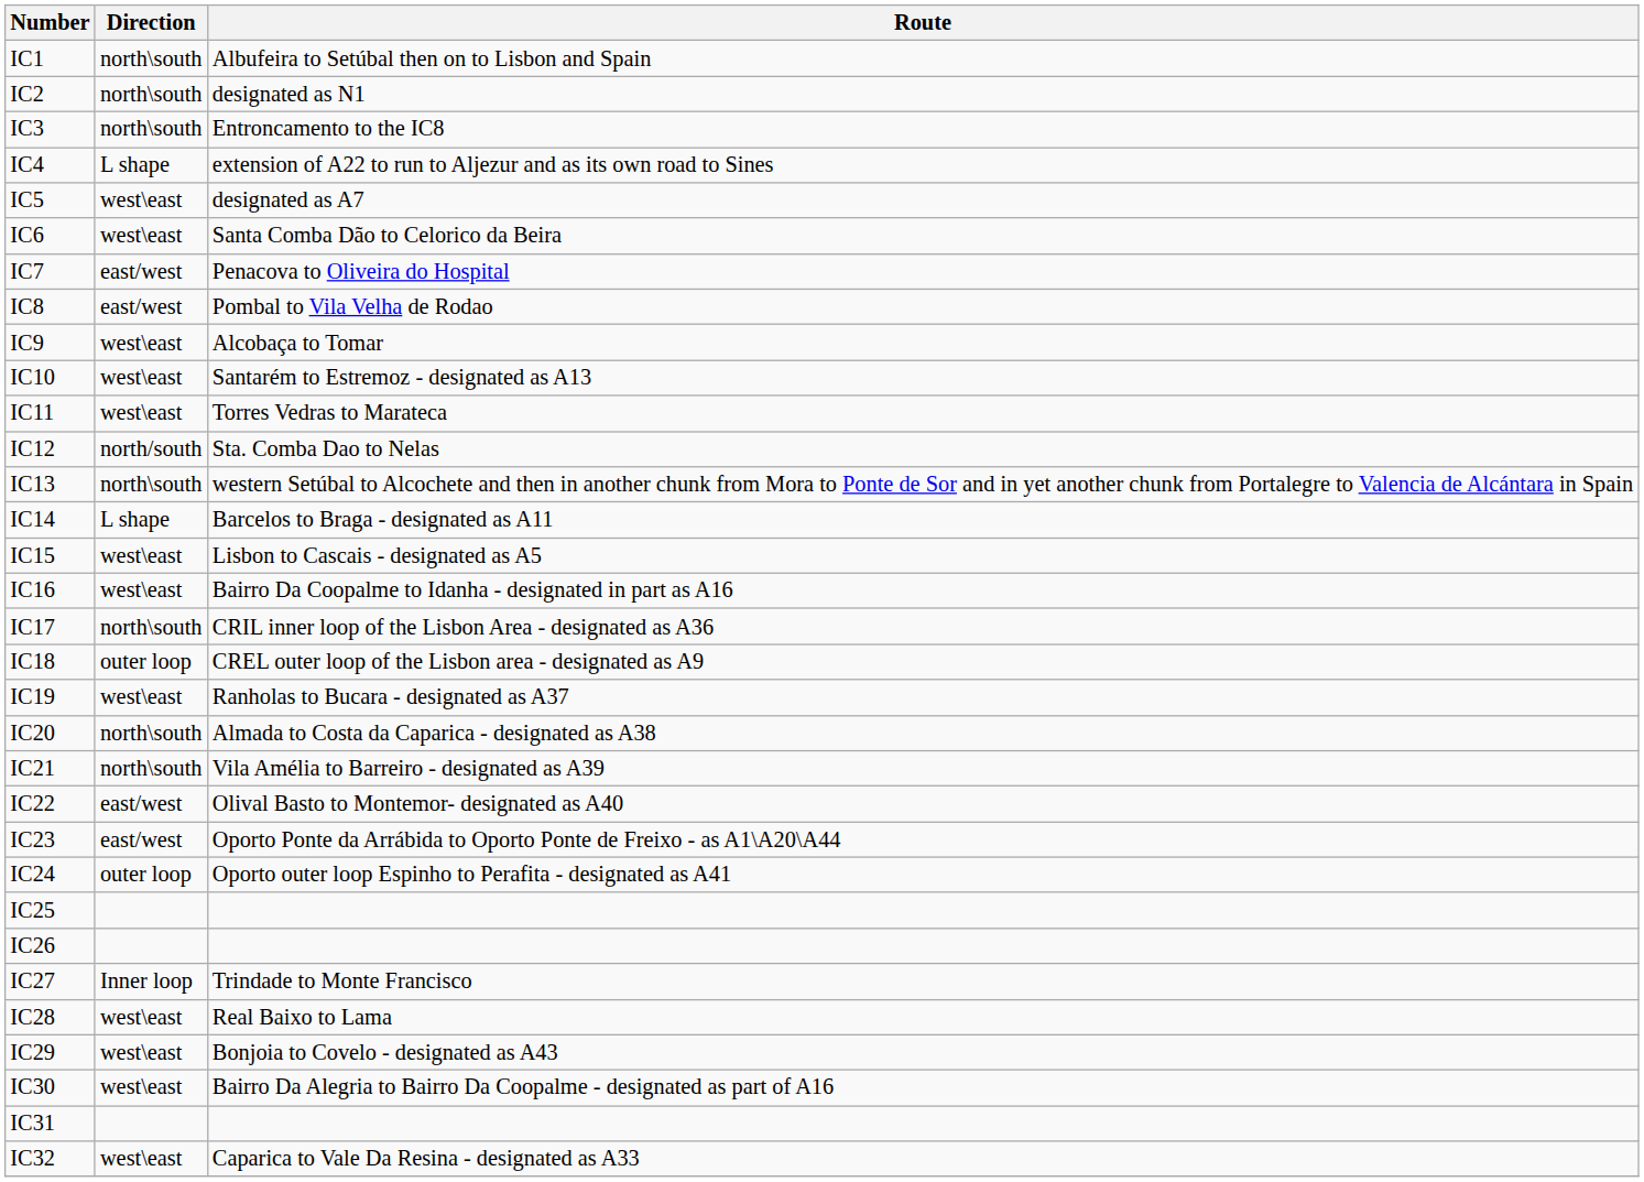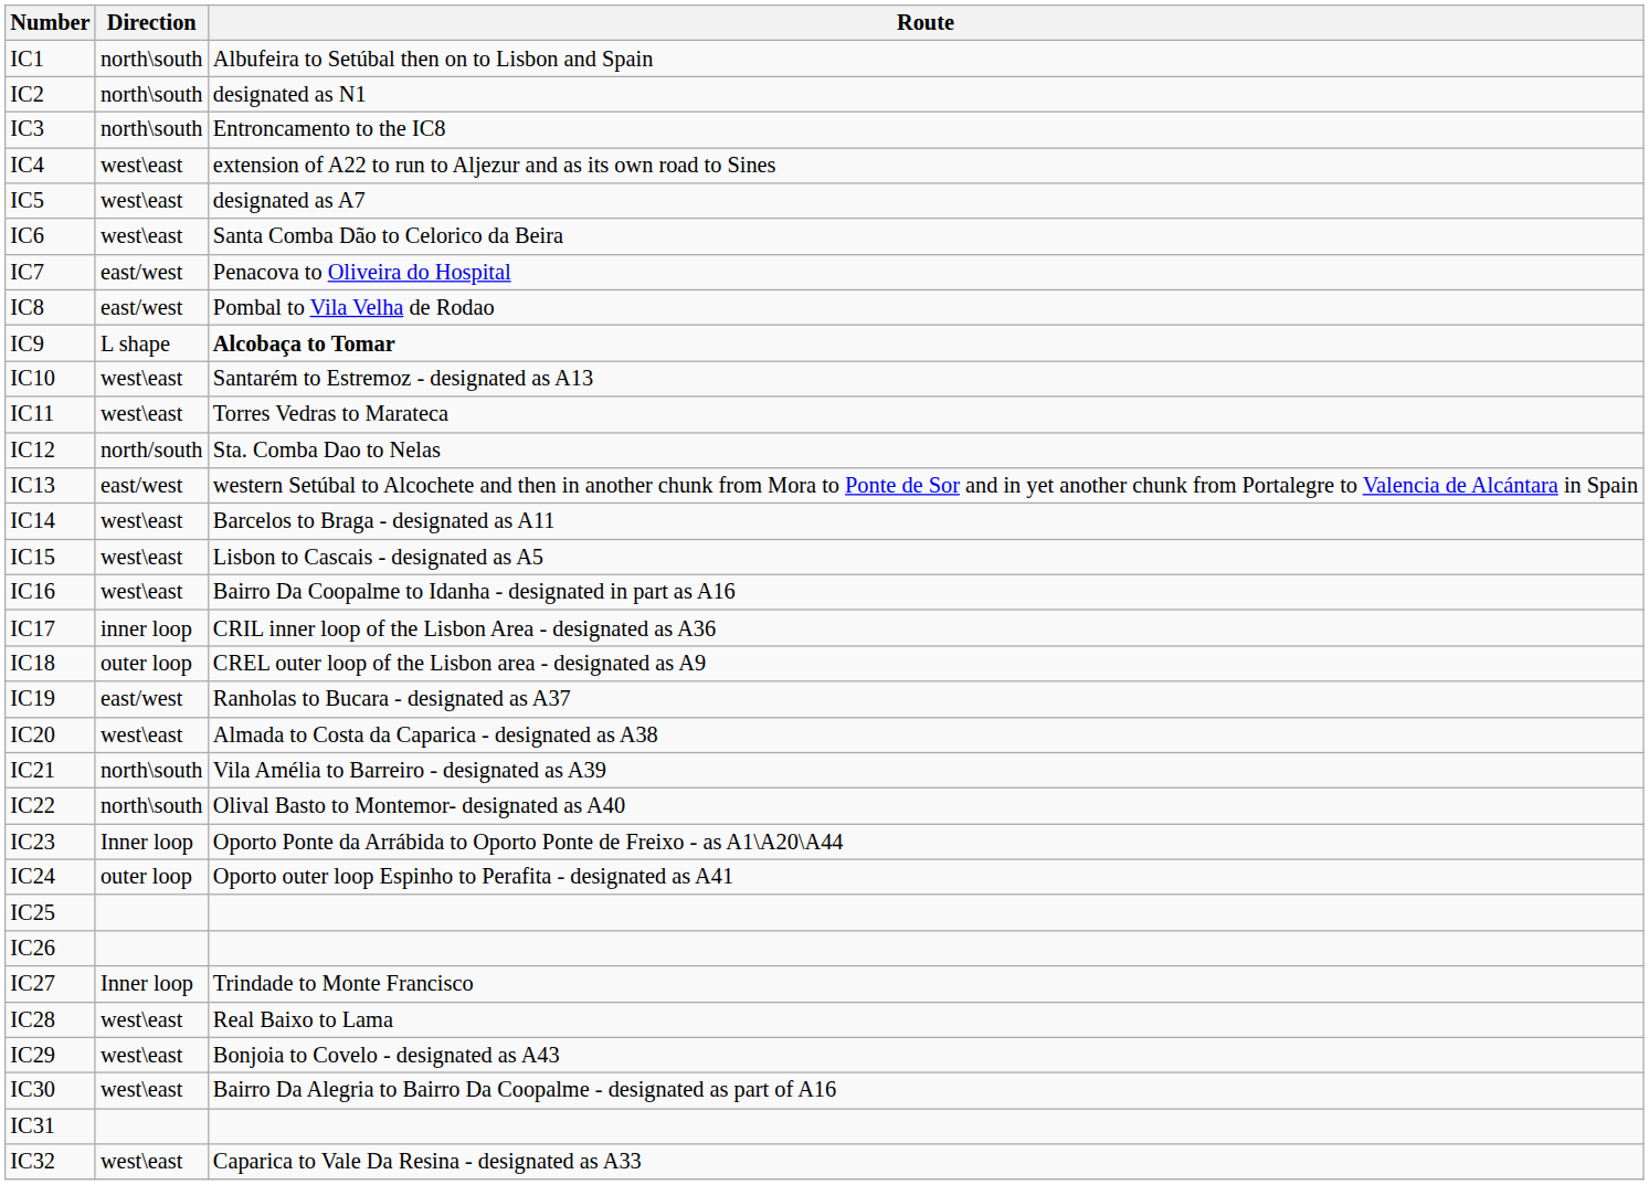IC4 | Direction: L shape -> west\east
IC9 | Direction: west\east -> L shape
IC9 | Route: normal -> bold
IC13 | Direction: north\south -> east/west
IC14 | Direction: L shape -> west\east
IC17 | Direction: north\south -> inner loop
IC19 | Direction: west\east -> east/west
IC20 | Direction: north\south -> west\east
IC22 | Direction: east/west -> north\south
IC23 | Direction: east/west -> Inner loop
